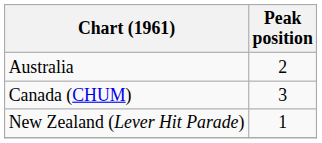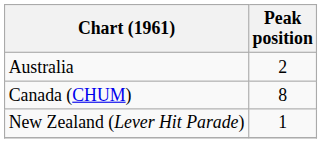Canada (CHUM) | Peak position: 3 -> 8
